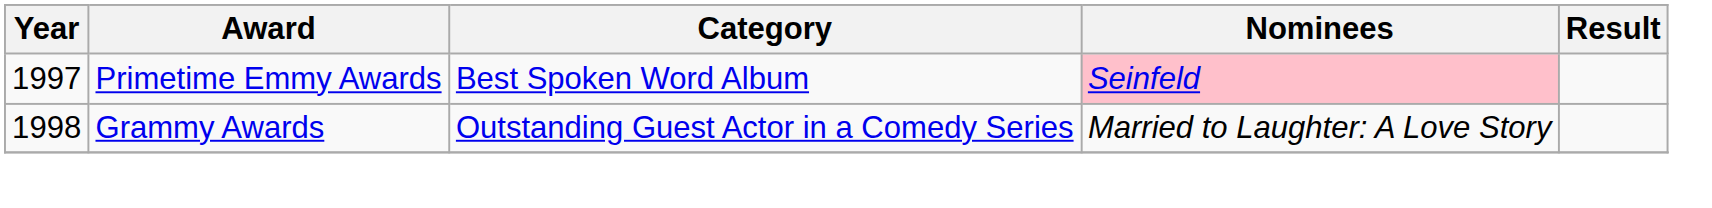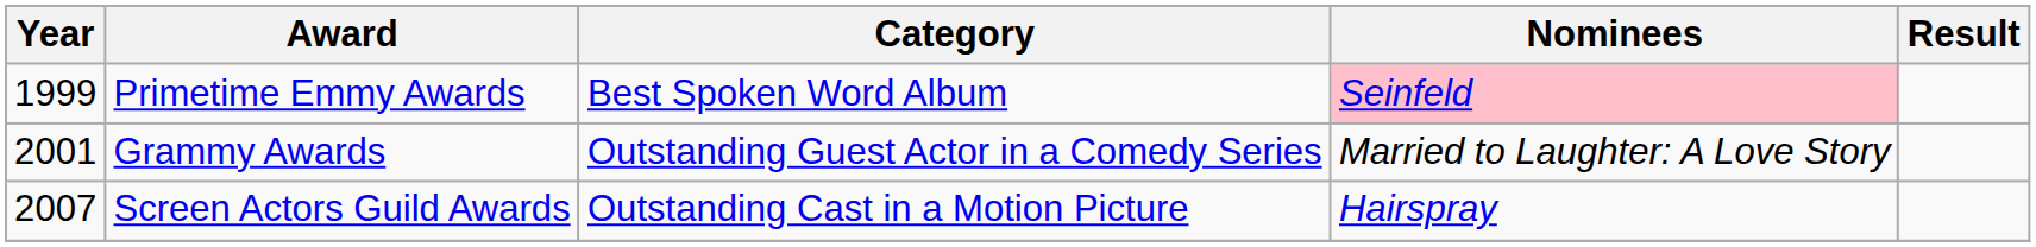Primetime Emmy Awards | Year: 1997 -> 1999
Grammy Awards | Year: 1998 -> 2001
+ row: 2007 | Screen Actors Guild Awards | Outstanding Cast in a Motion Picture | Hairspray
